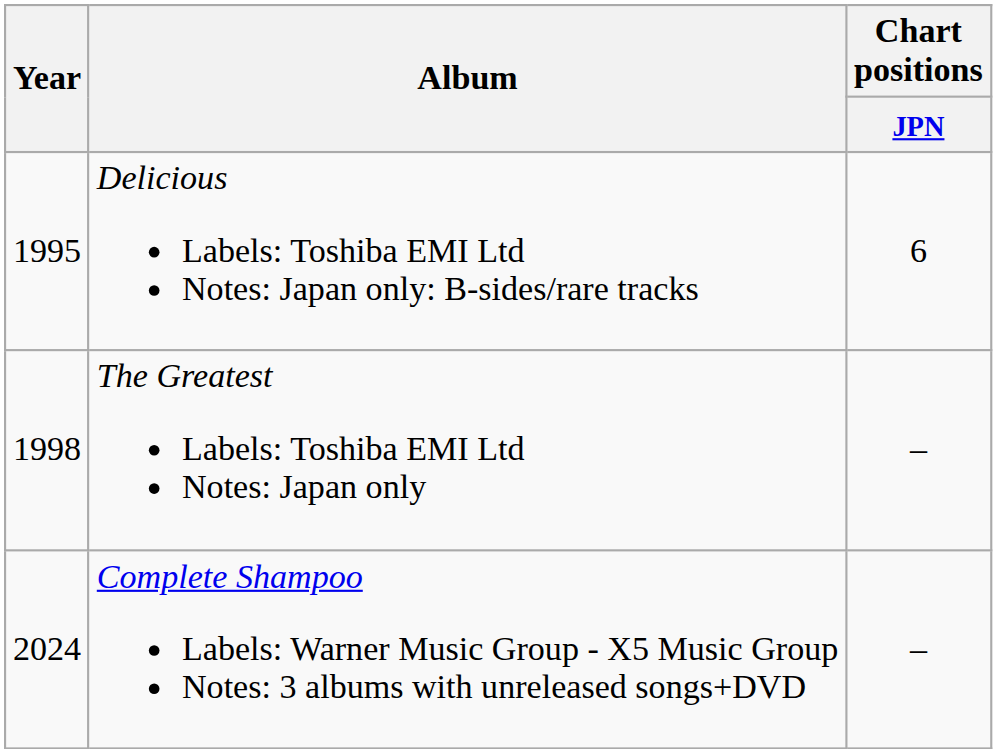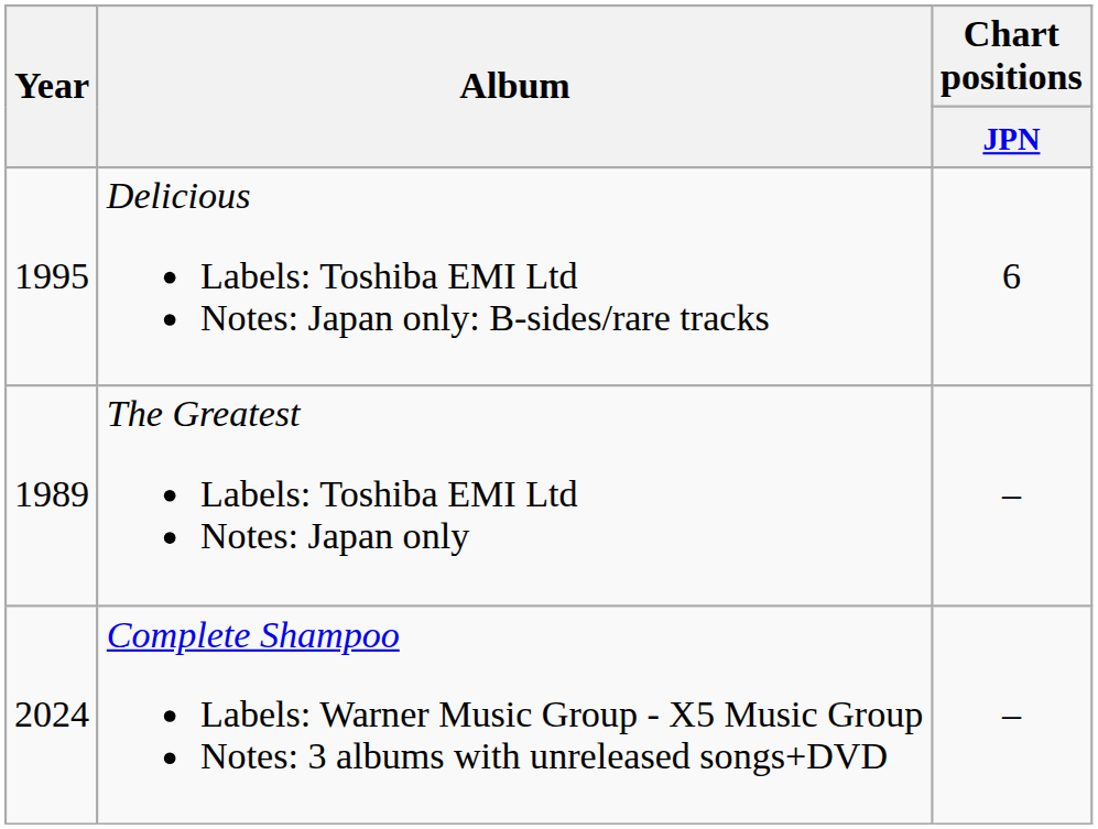The Greatest Labels: Toshiba EMI Ltd Notes: Japan only | Year: 1998 -> 1989
